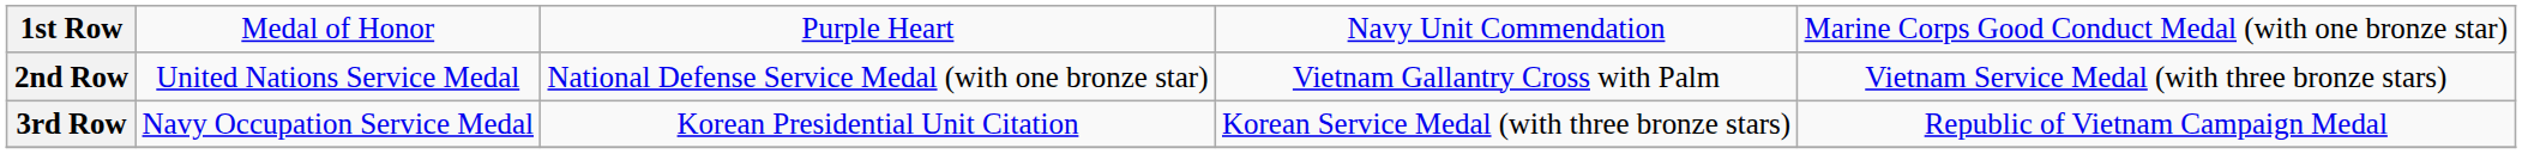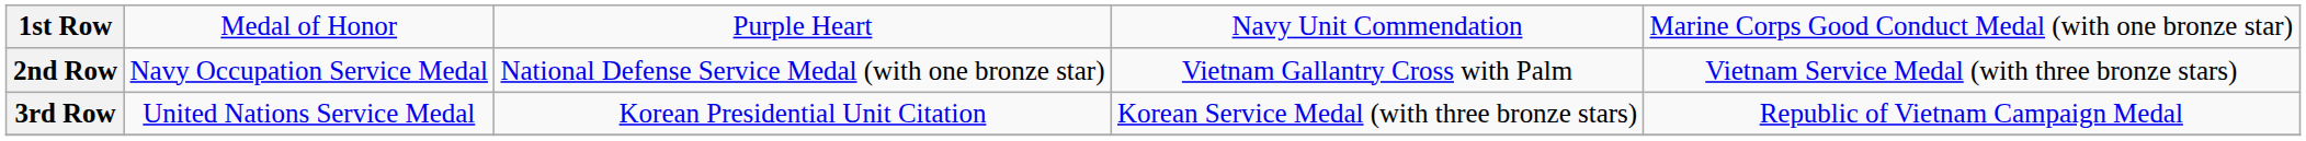2nd Row | column 2: United Nations Service Medal -> Navy Occupation Service Medal
3rd Row | column 2: Navy Occupation Service Medal -> United Nations Service Medal
